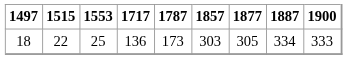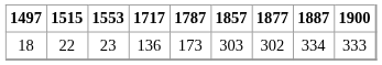18 | 1553: 25 -> 23
18 | 1877: 305 -> 302
